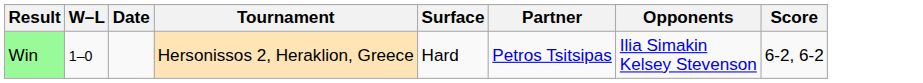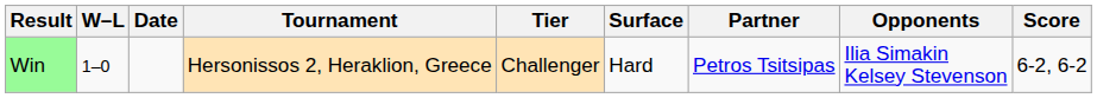+ column: Tier | Challenger
